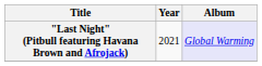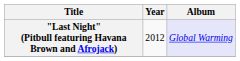"Last Night" (Pitbull featuring Havana Brown and Afrojack) | Year: 2021 -> 2012
